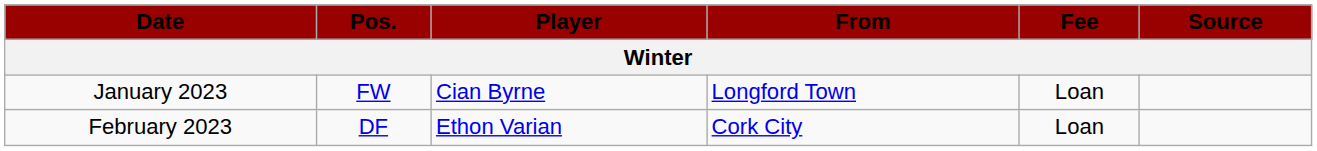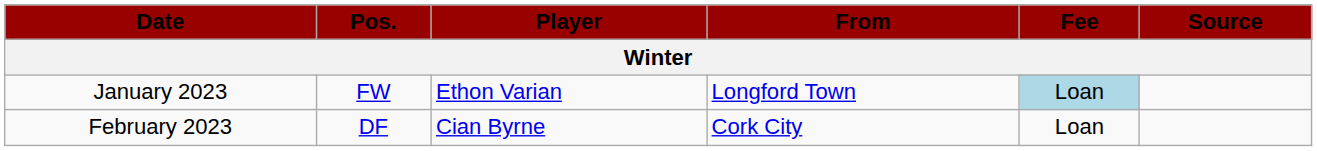January 2023 | Player: Cian Byrne -> Ethon Varian
January 2023 | Fee: no background -> lightblue background
February 2023 | Player: Ethon Varian -> Cian Byrne
